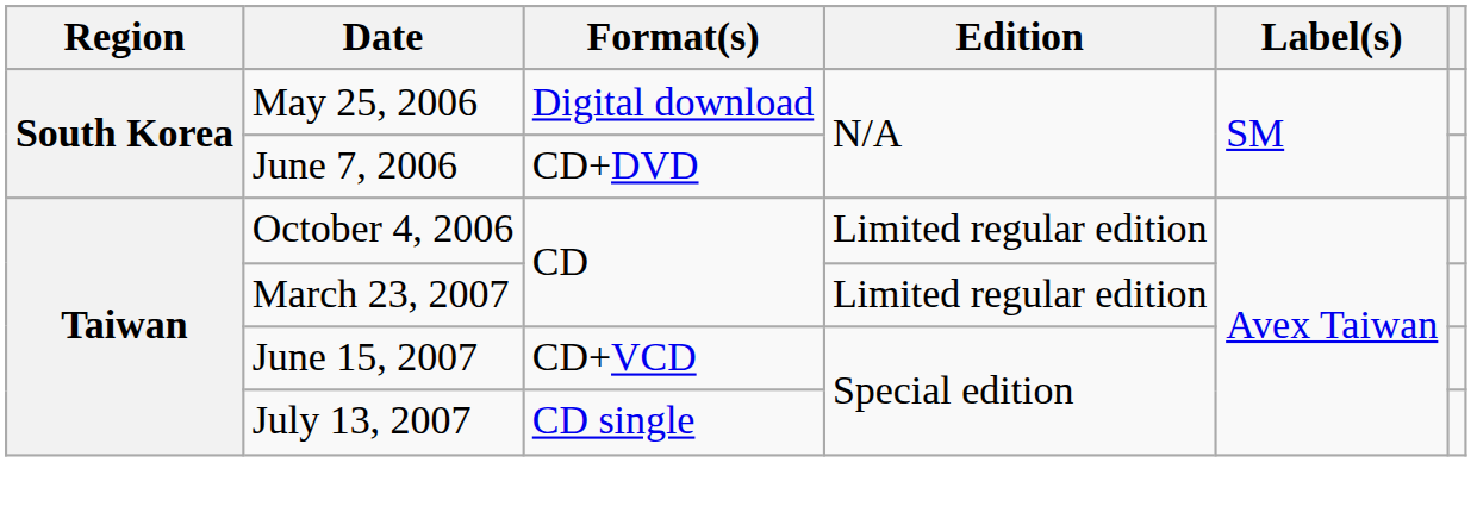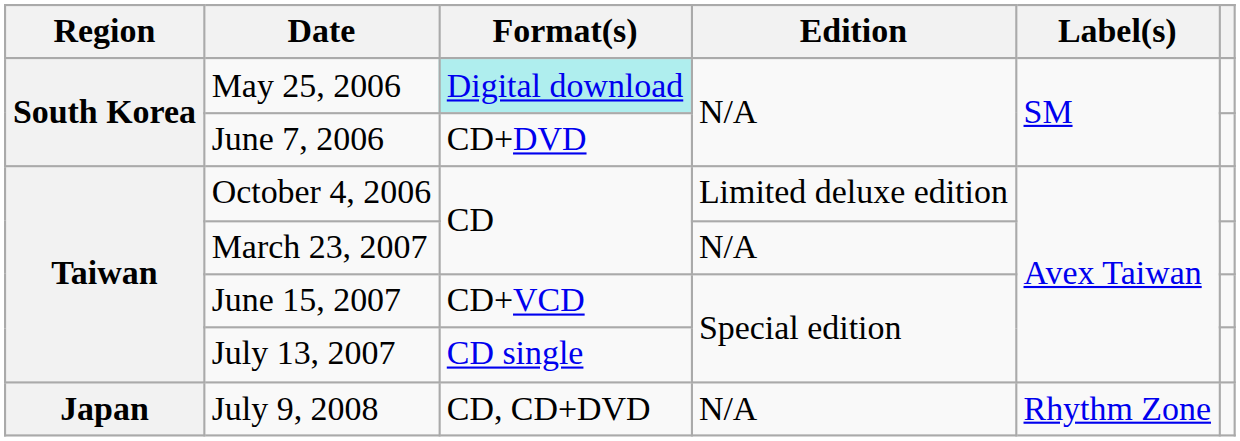May 25, 2006 | Format(s): no background -> paleturquoise background
October 4, 2006 | Edition: Limited regular edition -> Limited deluxe edition
March 23, 2007 | Edition: Limited regular edition -> N/A
+ row: Japan | July 9, 2008 | CD, CD+DVD | N/A | Rhythm Zone
